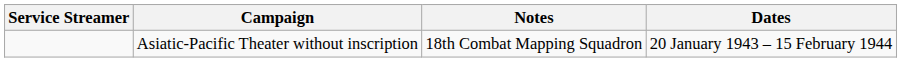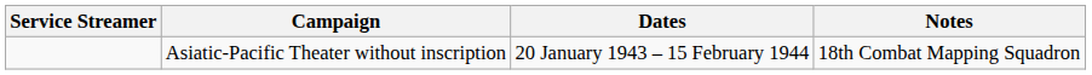columns swapped: Dates <-> Notes
